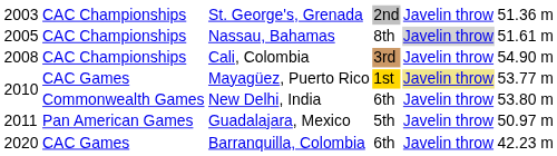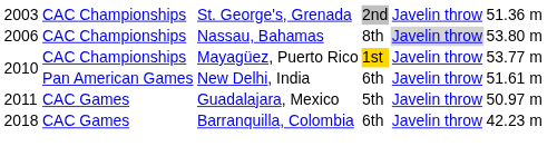Nassau, Bahamas | column 1: 2005 -> 2006
Nassau, Bahamas | column 6: 51.61 m -> 53.80 m
- row: 2008 | CAC Championships | Cali, Colombia | 3rd | Javelin throw | 54.90 m
Mayagüez, Puerto Rico | column 2: CAC Games -> CAC Championships
Mayagüez, Puerto Rico | column 5: khaki background -> no background
New Delhi, India | column 2: Commonwealth Games -> Pan American Games
New Delhi, India | column 6: 53.80 m -> 51.61 m
Guadalajara, Mexico | column 2: Pan American Games -> CAC Games
Barranquilla, Colombia | column 1: 2020 -> 2018
